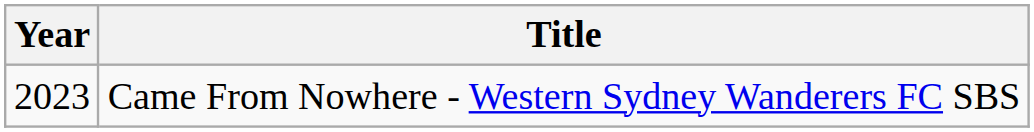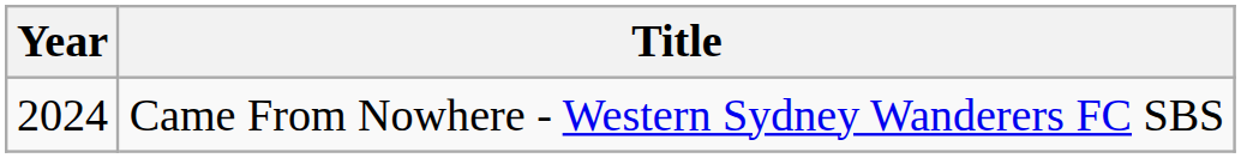Came From Nowhere - Western Sydney Wanderers FC SBS | Year: 2023 -> 2024
